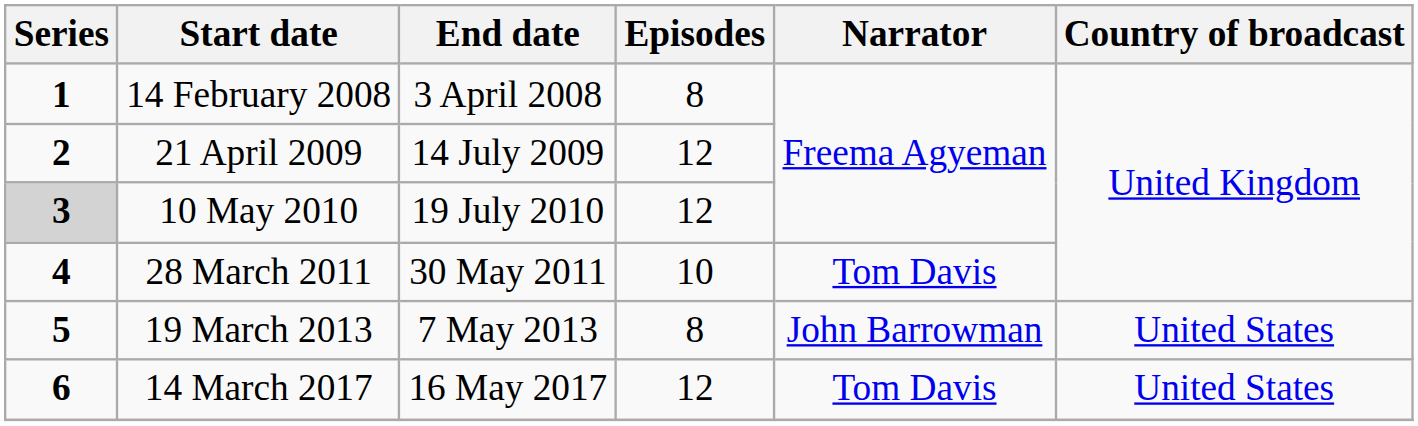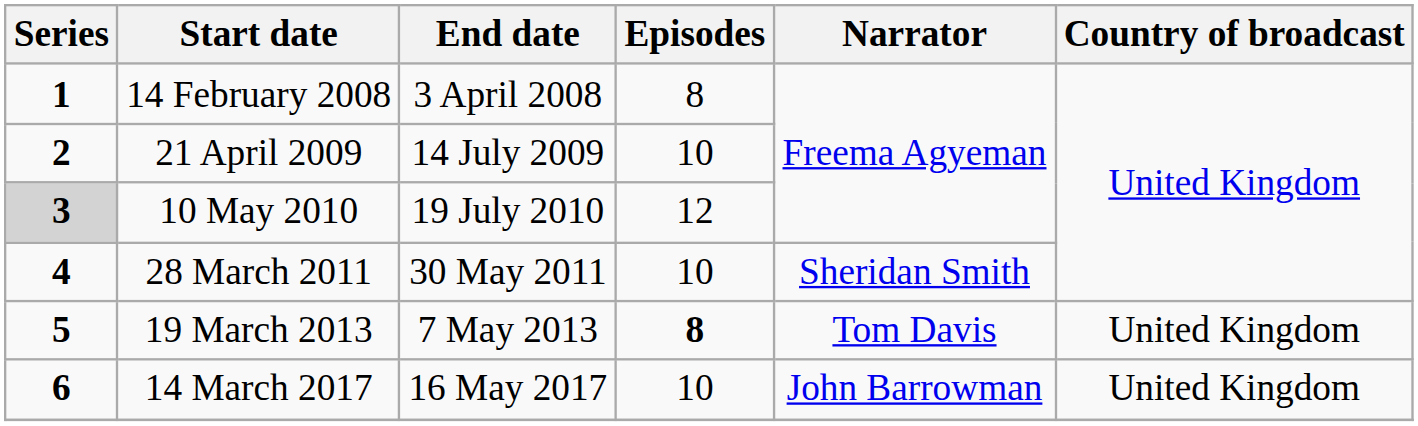21 April 2009 | Episodes: 12 -> 10
28 March 2011 | Narrator: Tom Davis -> Sheridan Smith
19 March 2013 | Episodes: normal -> bold
19 March 2013 | Narrator: John Barrowman -> Tom Davis
19 March 2013 | Country of broadcast: United States -> United Kingdom
14 March 2017 | Episodes: 12 -> 10
14 March 2017 | Narrator: Tom Davis -> John Barrowman
14 March 2017 | Country of broadcast: United States -> United Kingdom
